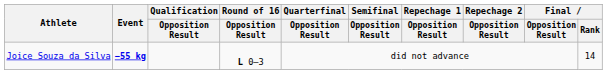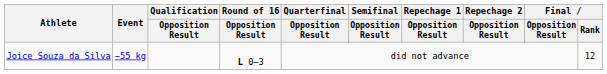Joice Souza da Silva | Event: bold -> normal
Joice Souza da Silva | Final / Rank: 14 -> 12
